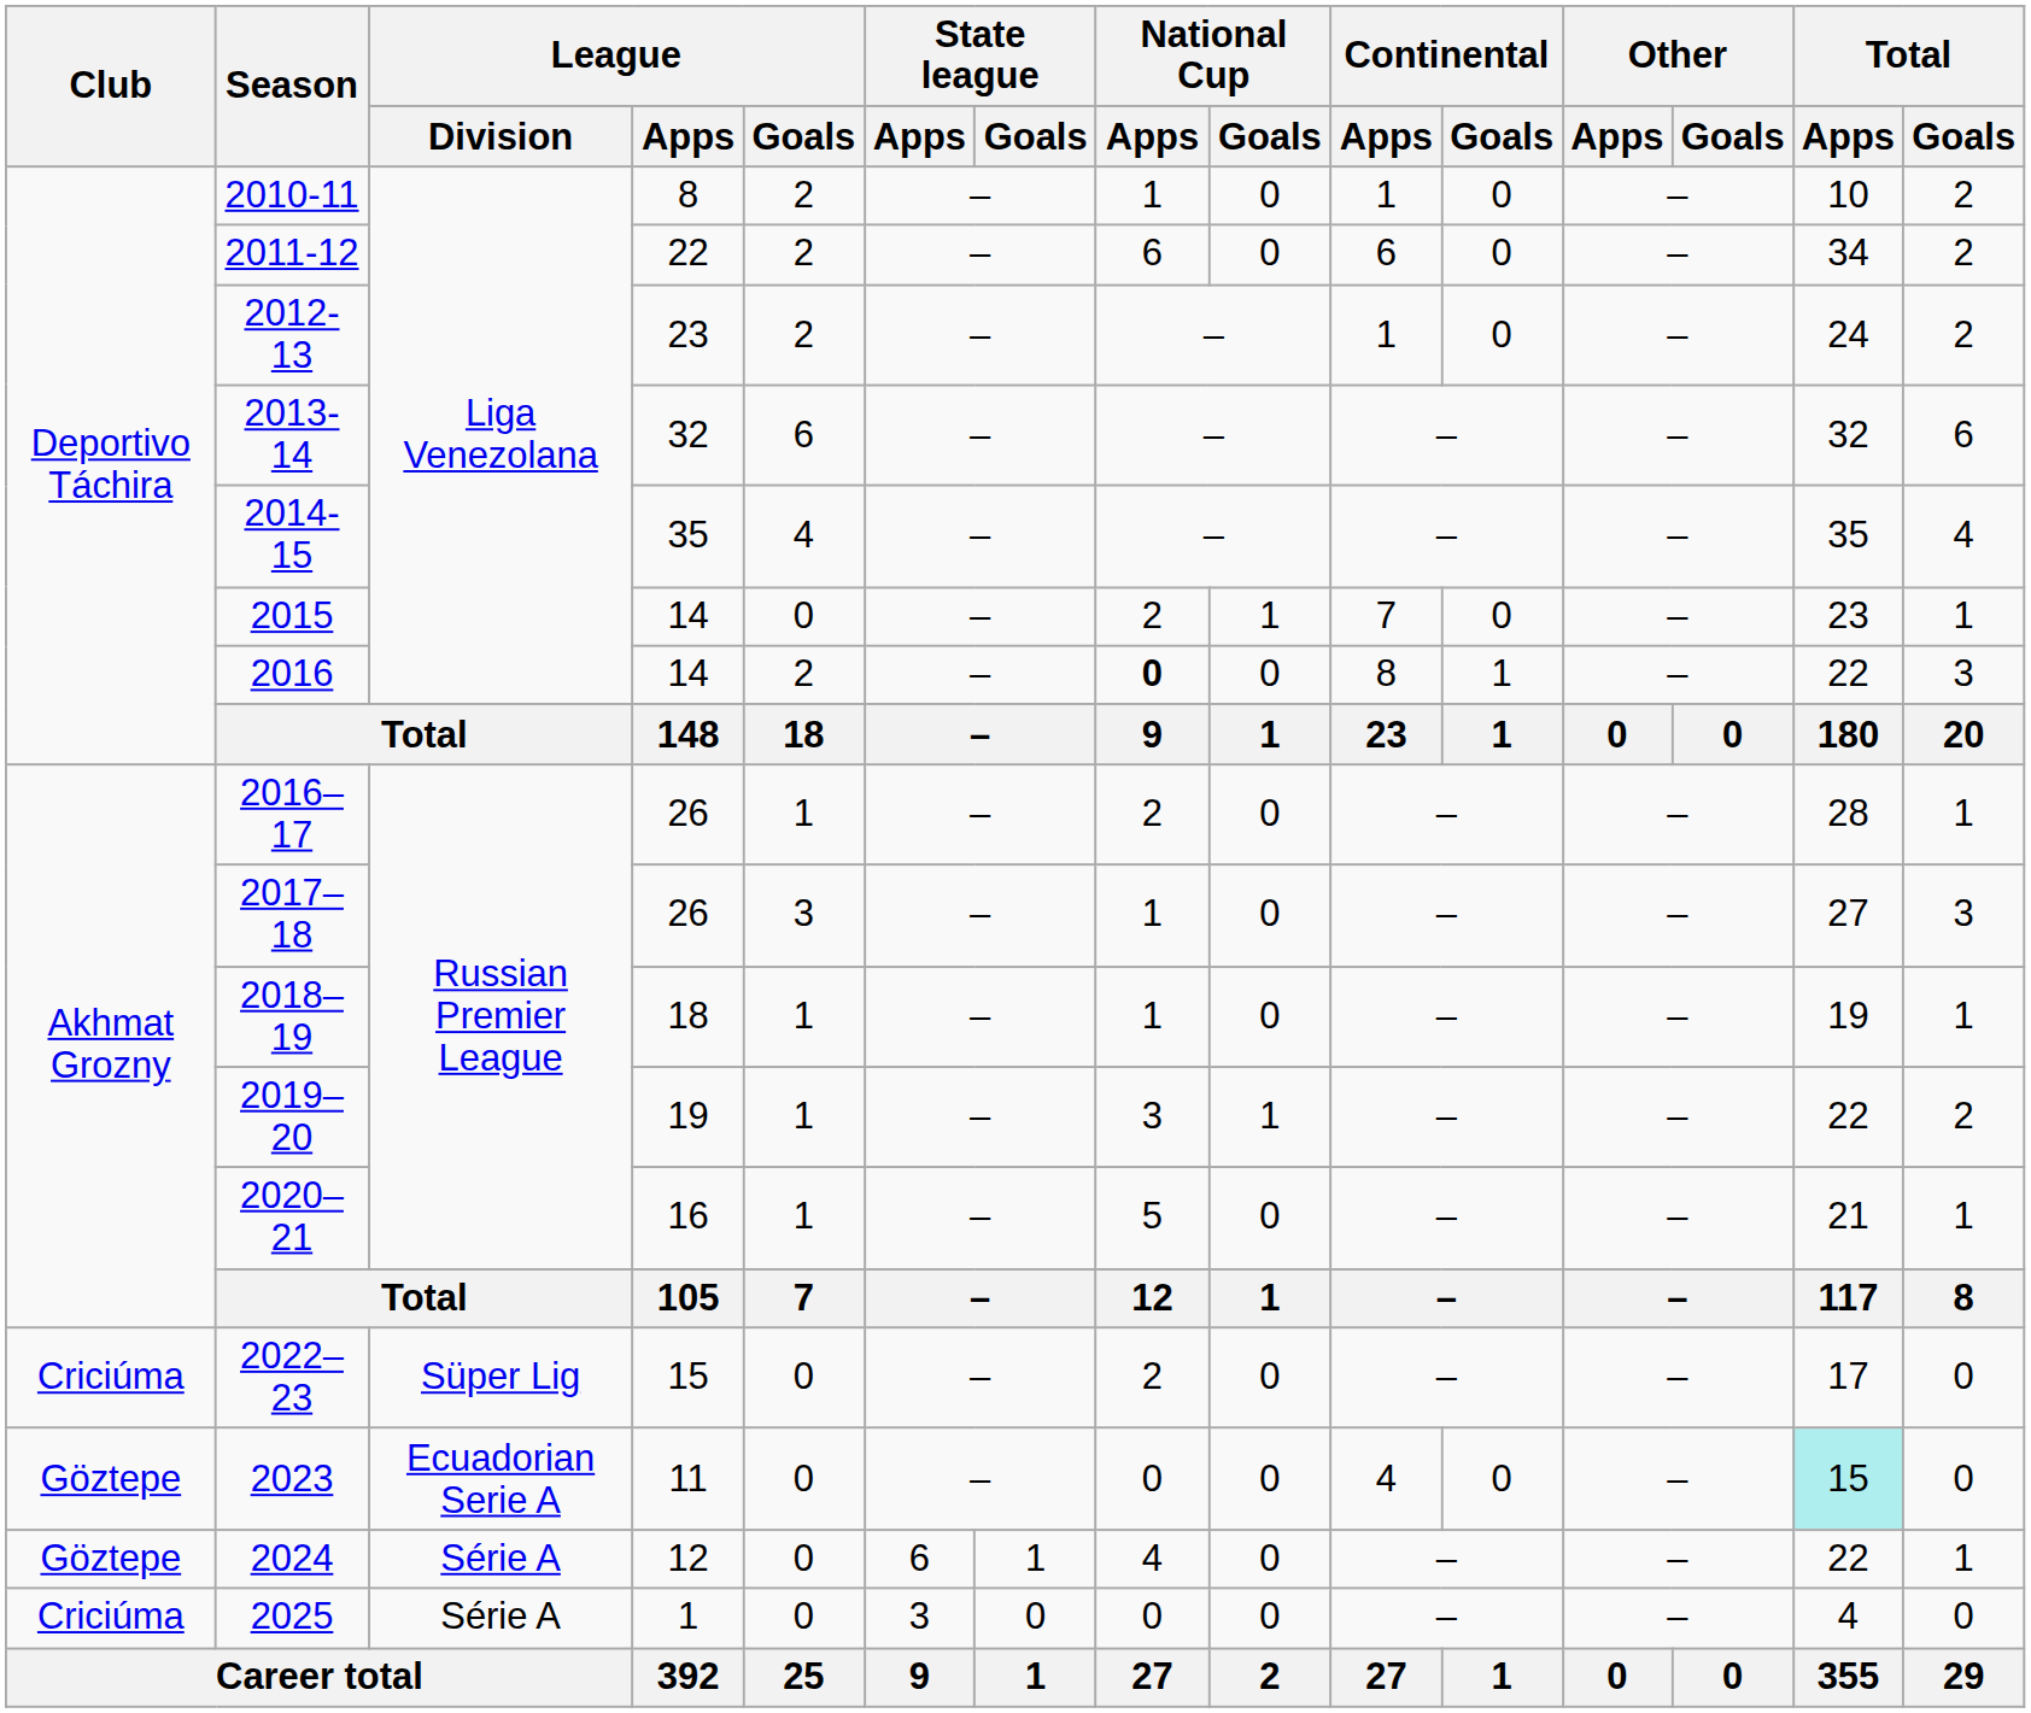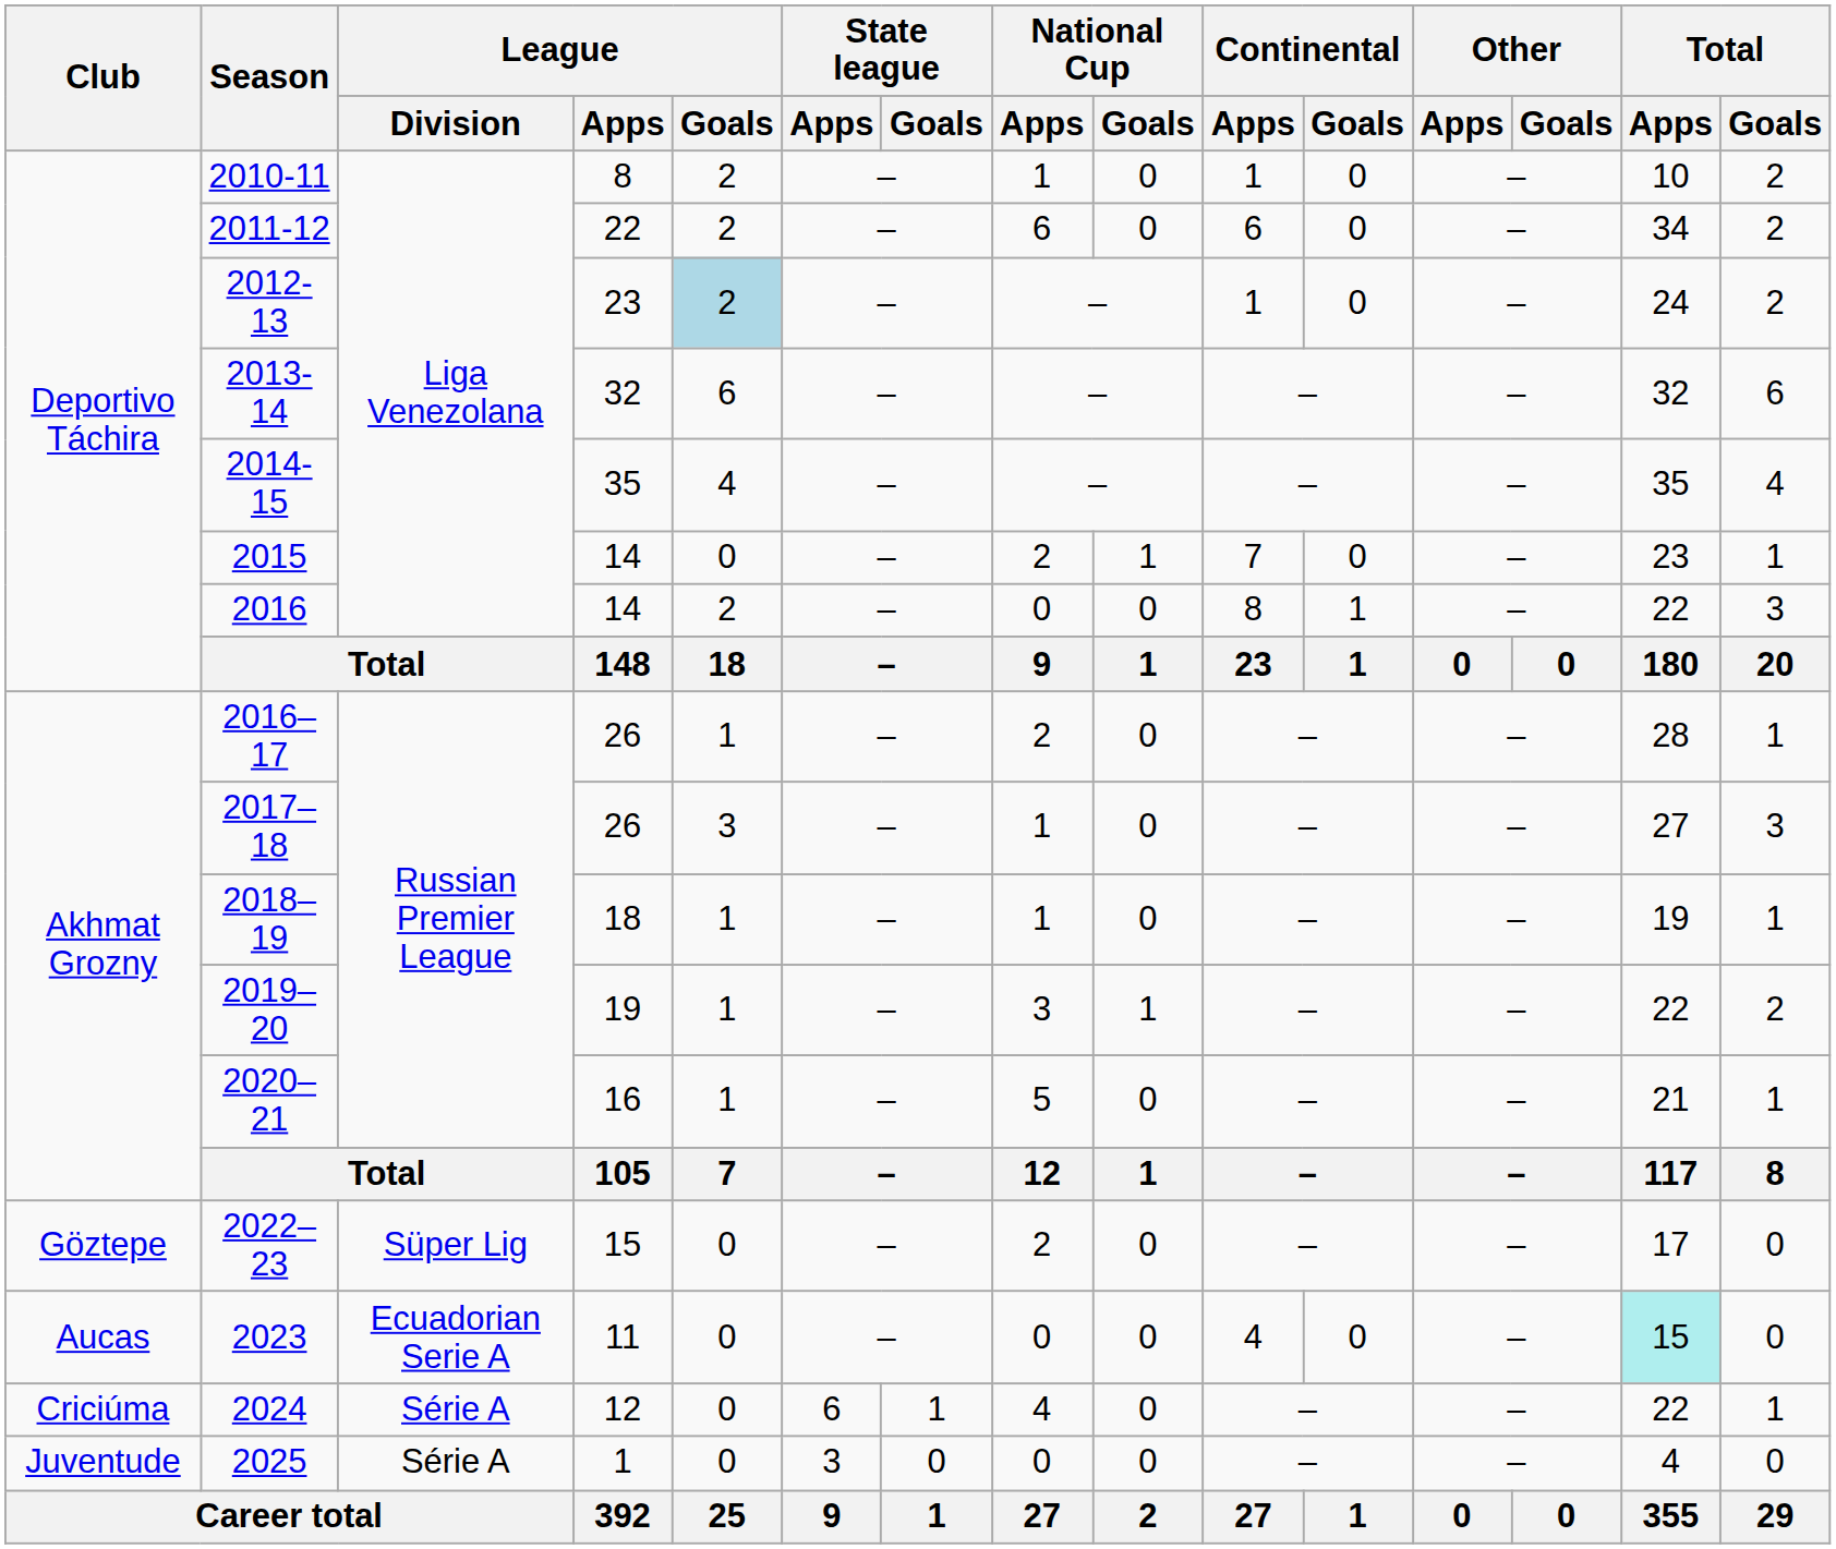2012-13 | League / Goals: no background -> lightblue background
2016 | National Cup / Apps: bold -> normal
2022–23 | Club: Criciúma -> Göztepe
2023 | Club: Göztepe -> Aucas
2024 | Club: Göztepe -> Criciúma
2025 | Club: Criciúma -> Juventude
